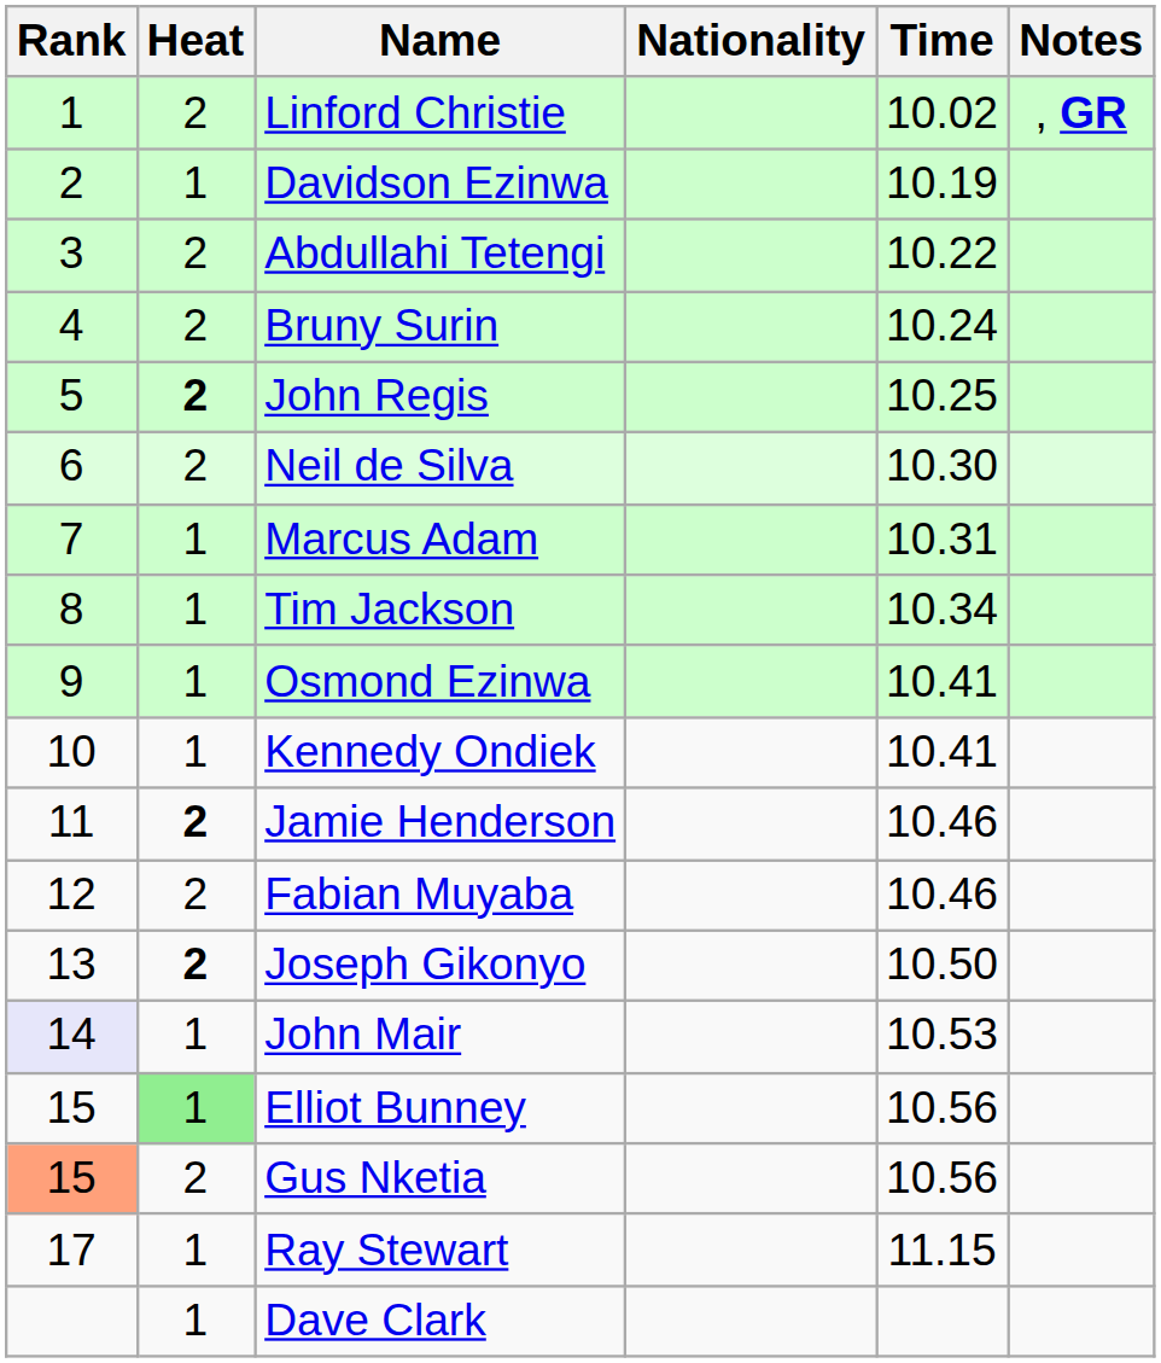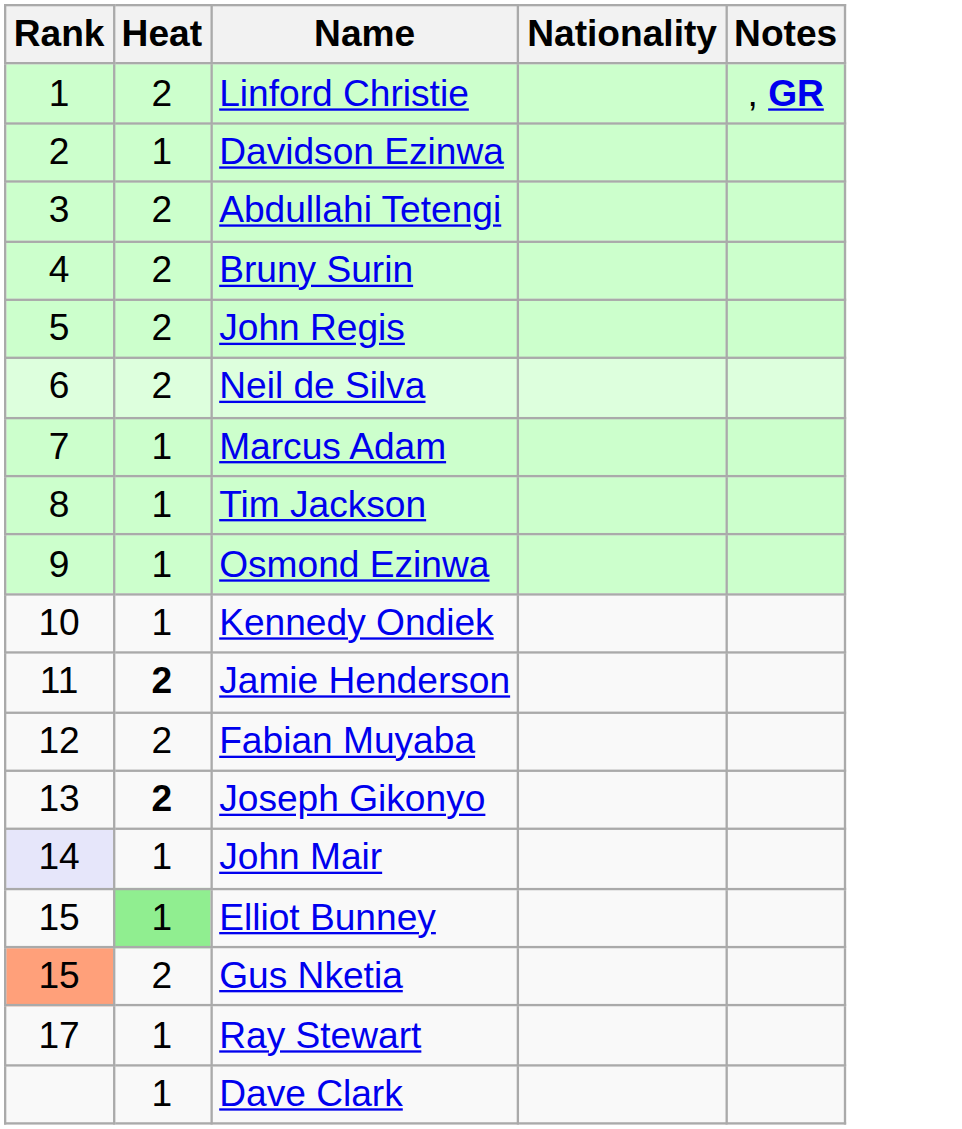- column: Time | 10.02 | 10.19 | 10.22 | 10.24 | 10.25 | 10.30 | 10.31 | 10.34 | 10.41 | 10.41 | 10.46 | 10.46 | 10.50 | 10.53 | 10.56 | 10.56 | 11.15
John Regis | Heat: bold -> normal
